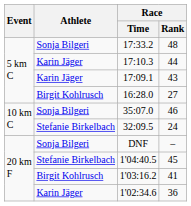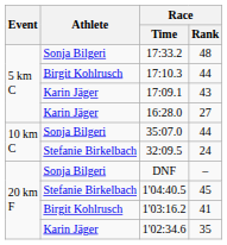17:10.3 | Athlete: Karin Jäger -> Birgit Kohlrusch
16:28.0 | Athlete: Birgit Kohlrusch -> Karin Jäger
35:07.0 | Race / Rank: 46 -> 44
1'02:34.6 | Race / Rank: 36 -> 35
